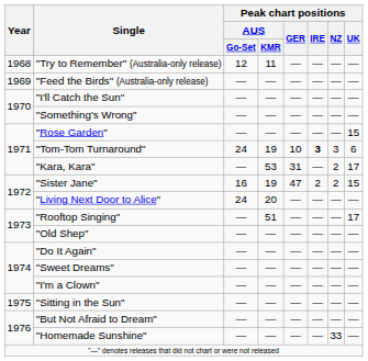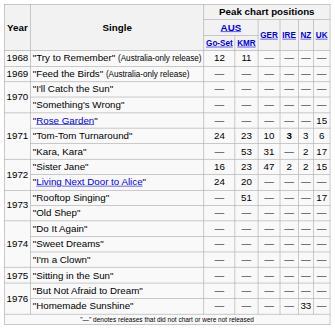"Tom-Tom Turnaround" | Peak chart positions / AUS / KMR: 19 -> 23
"Sister Jane" | Peak chart positions / AUS / KMR: 19 -> 23
